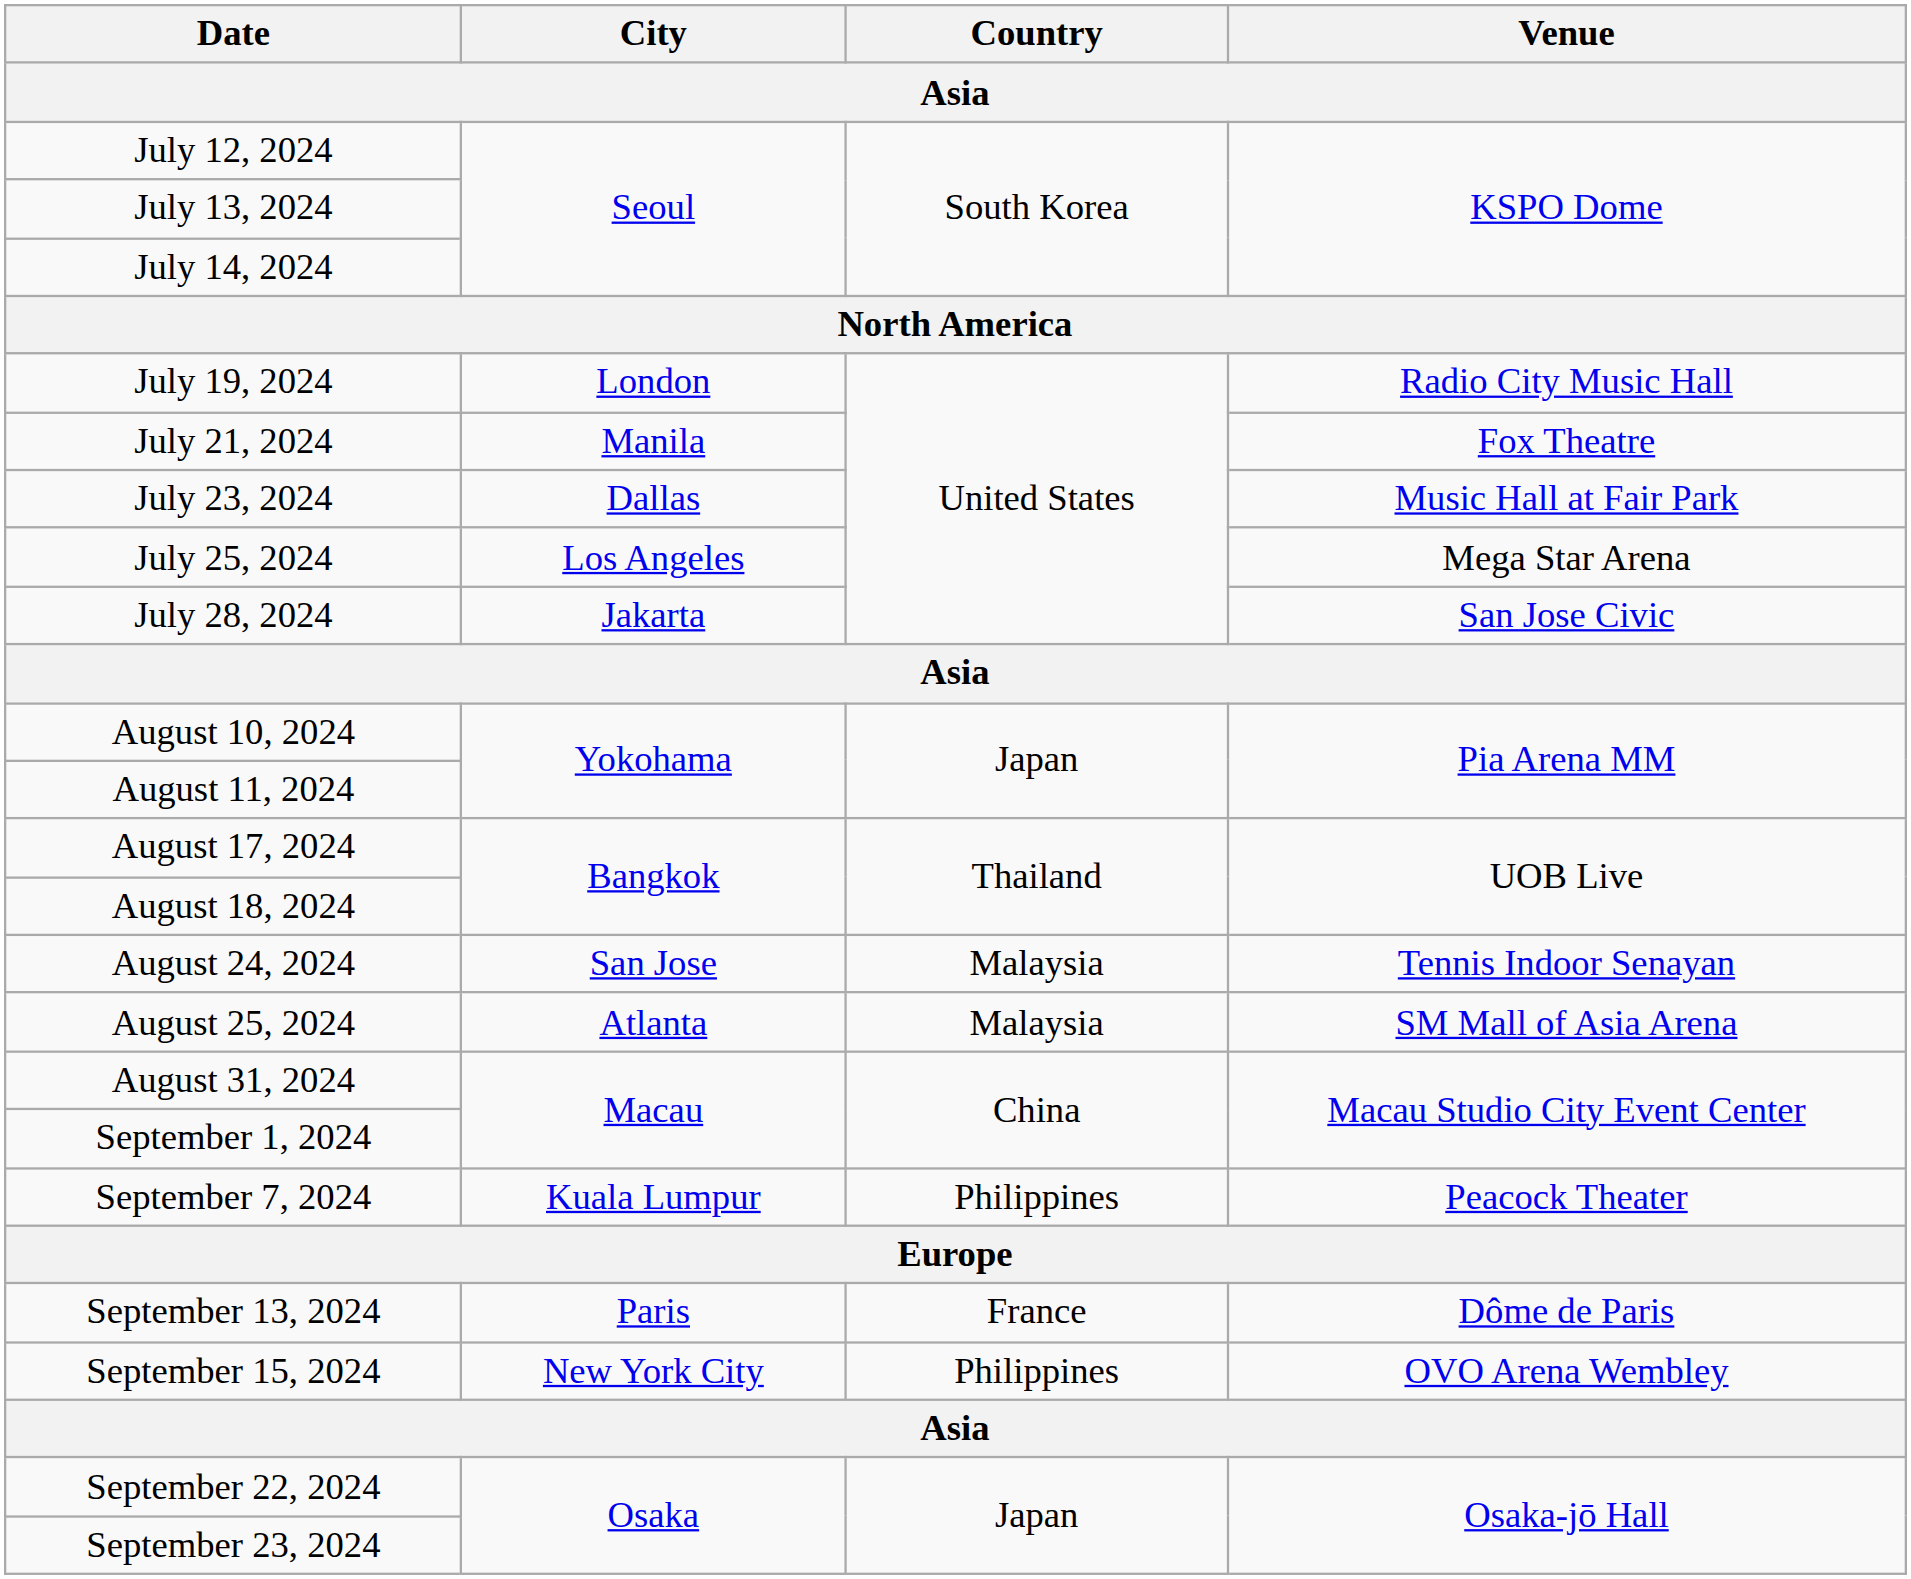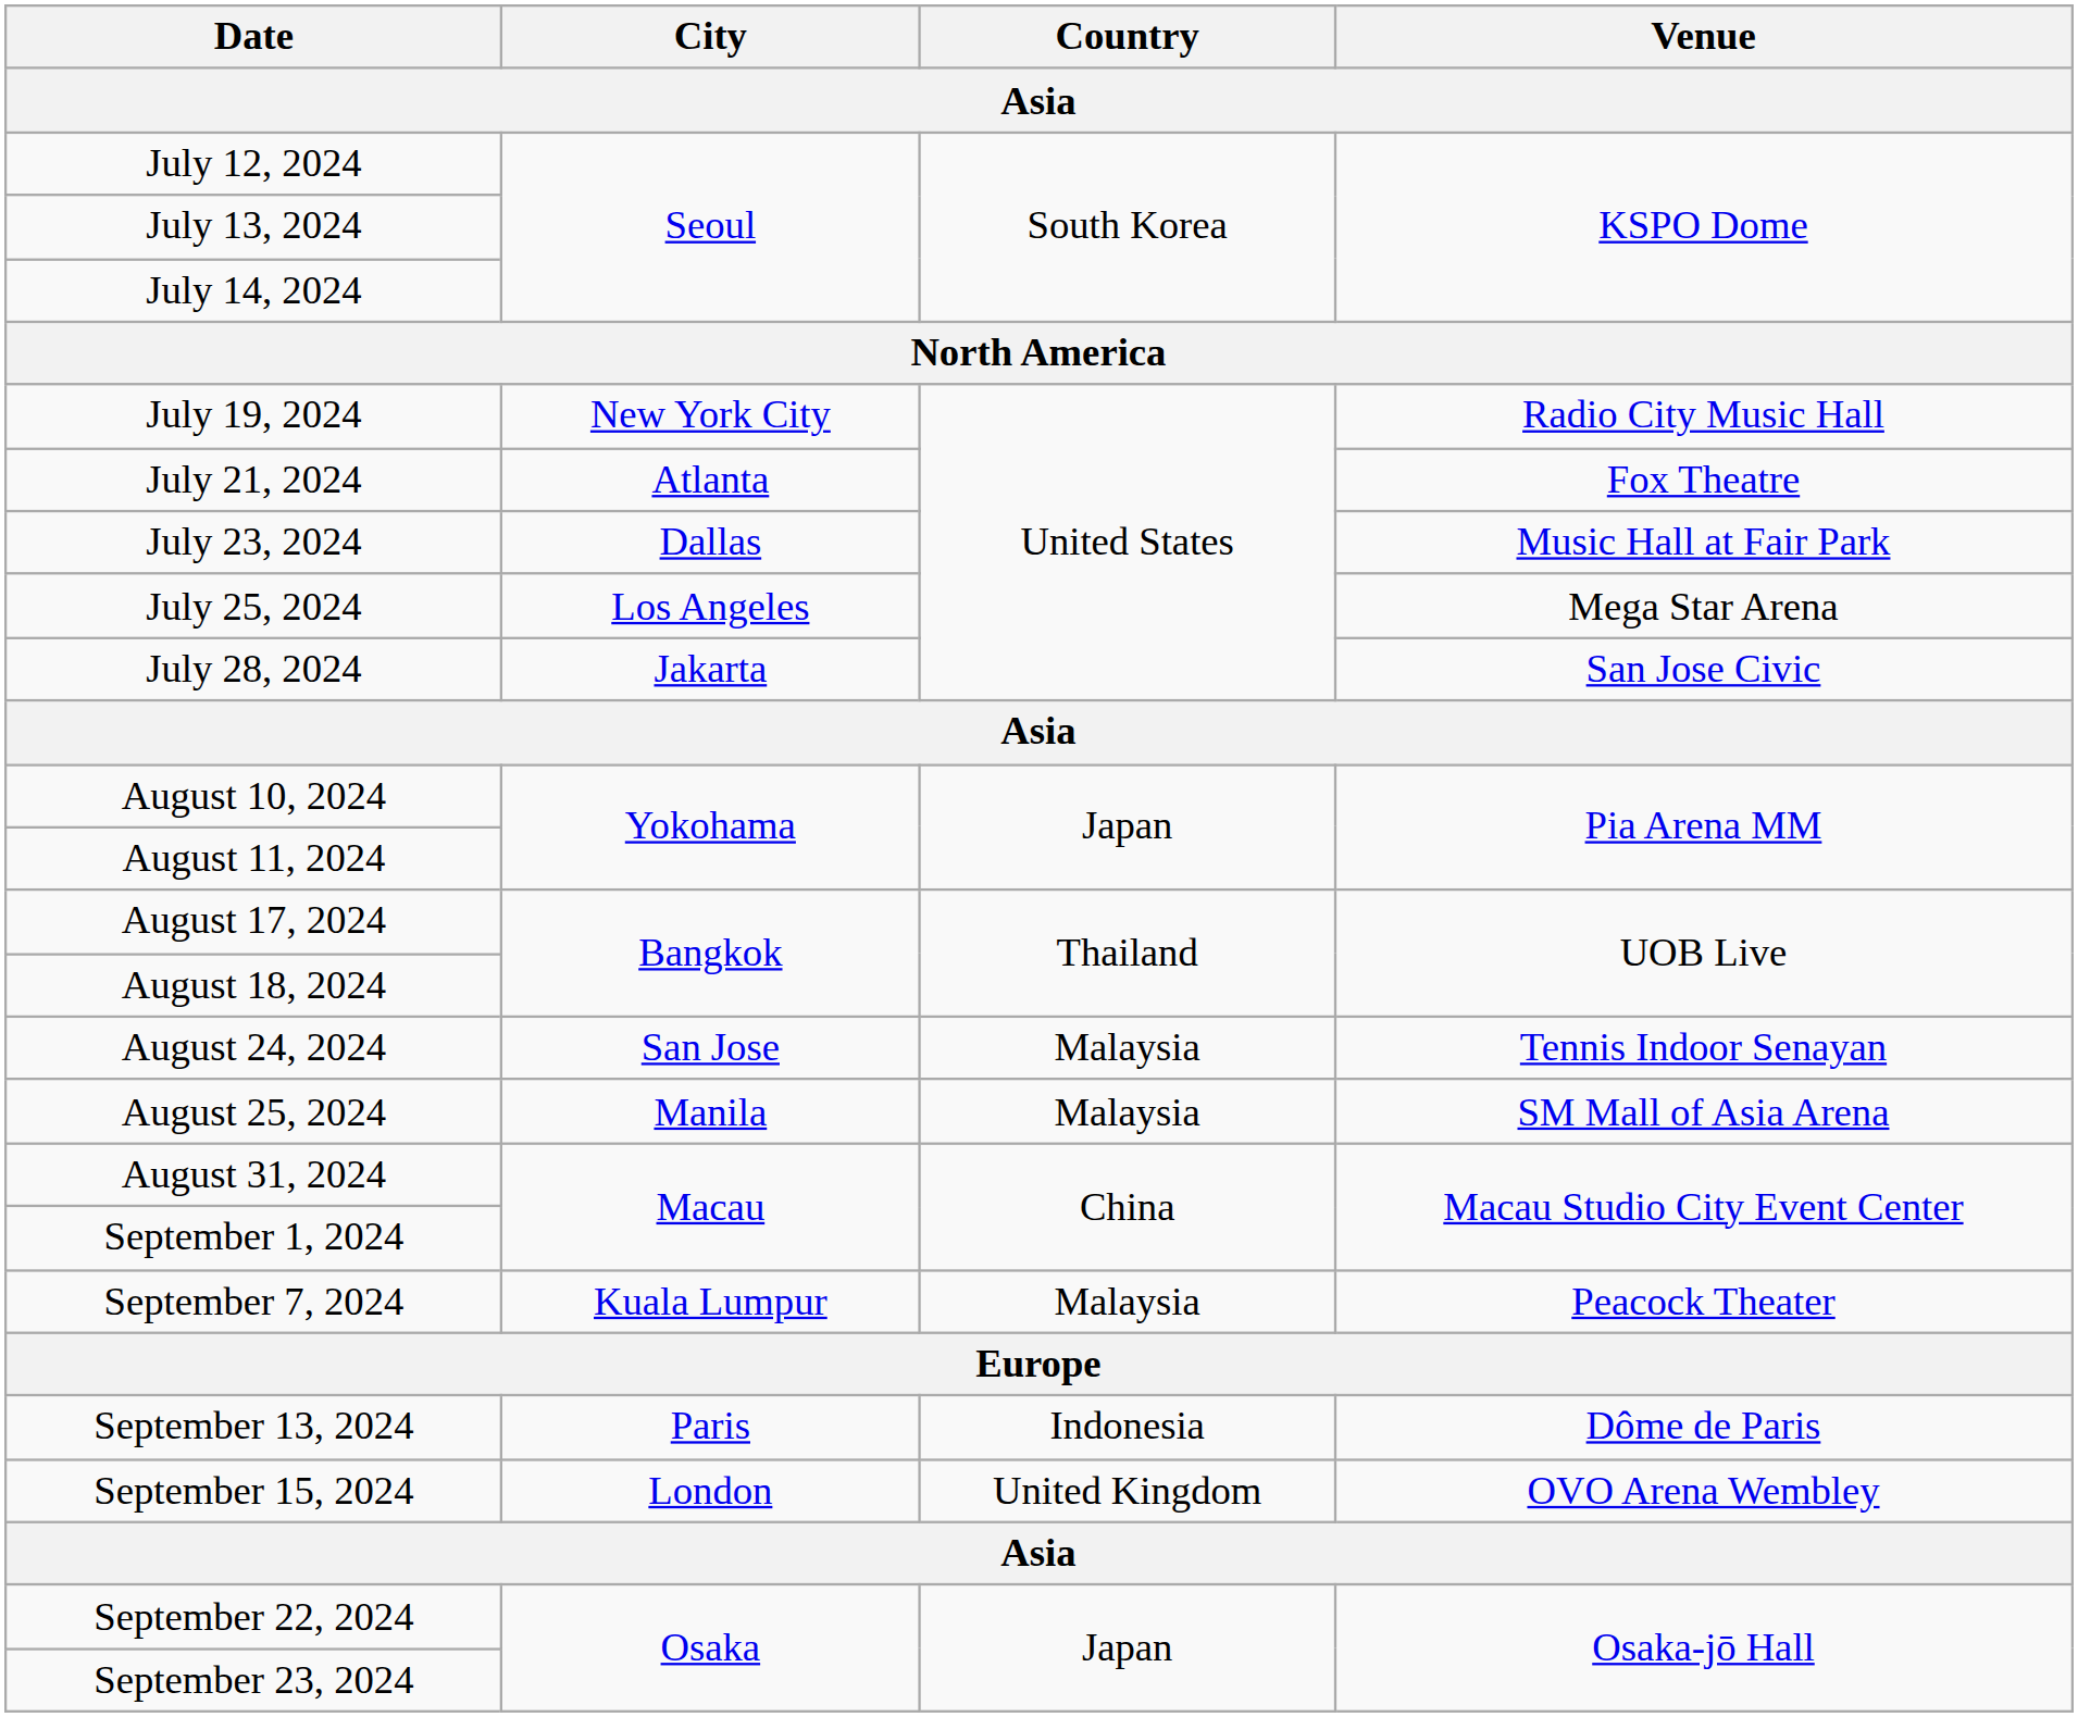July 19, 2024 | City: London -> New York City
July 21, 2024 | City: Manila -> Atlanta
August 25, 2024 | City: Atlanta -> Manila
September 7, 2024 | Country: Philippines -> Malaysia
September 13, 2024 | Country: France -> Indonesia
September 15, 2024 | City: New York City -> London
September 15, 2024 | Country: Philippines -> United Kingdom
